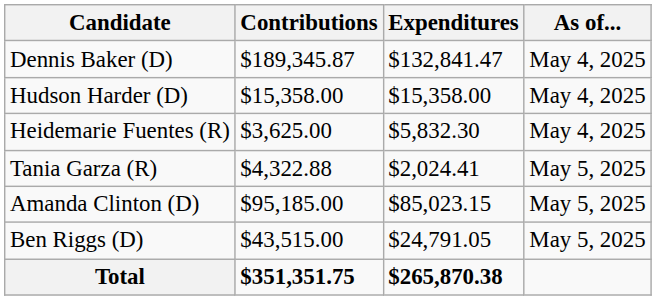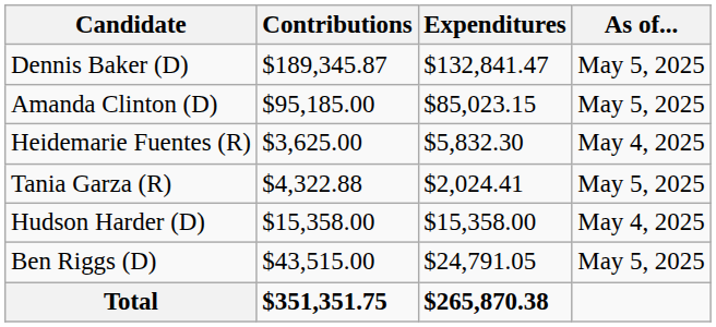Dennis Baker (D) | As of...: May 4, 2025 -> May 5, 2025
rows swapped: Amanda Clinton (D) <-> Hudson Harder (D)
